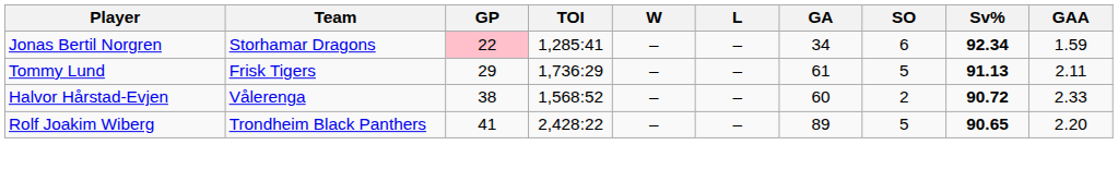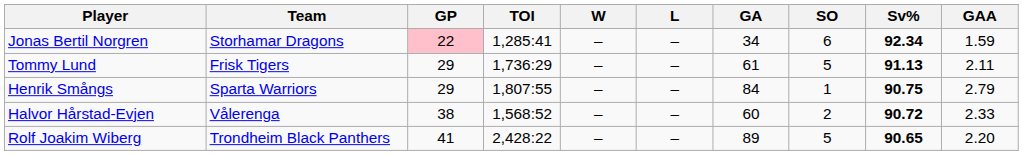+ row: Henrik Smångs | Sparta Warriors | 29 | 1,807:55 | – | – | 84 | 1 | 90.75 | 2.79
